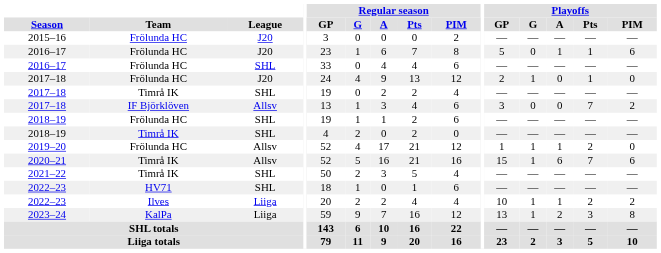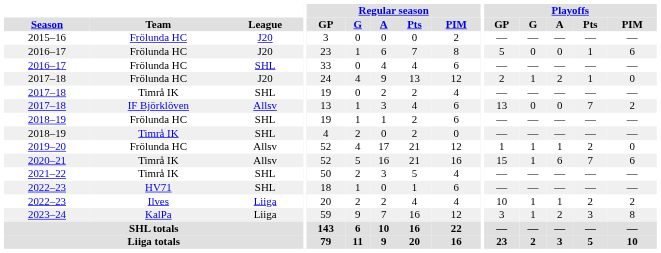2016–17 / J20 | Playoffs / A: 1 -> 0
2017–18 / J20 | Playoffs / A: 0 -> 2
2017–18 / Allsv | Playoffs / GP: 3 -> 13
2023–24 | Playoffs / GP: 13 -> 3
